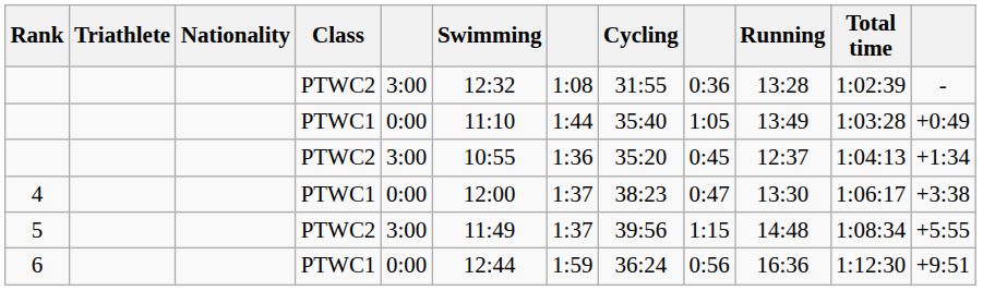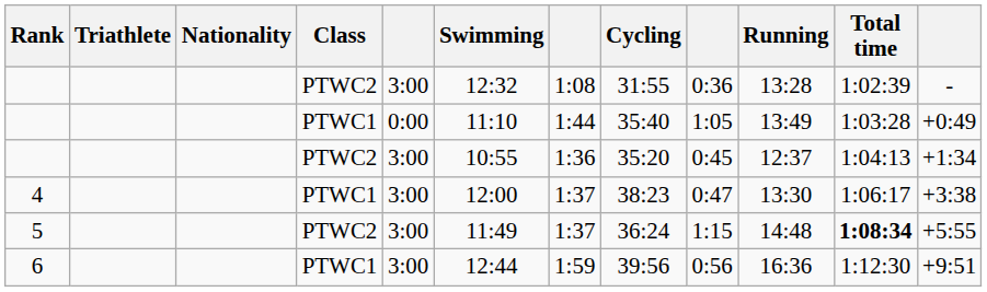4 | column 5: 0:00 -> 3:00
5 | Cycling: 39:56 -> 36:24
5 | Total time: normal -> bold
6 | column 5: 0:00 -> 3:00
6 | Cycling: 36:24 -> 39:56
